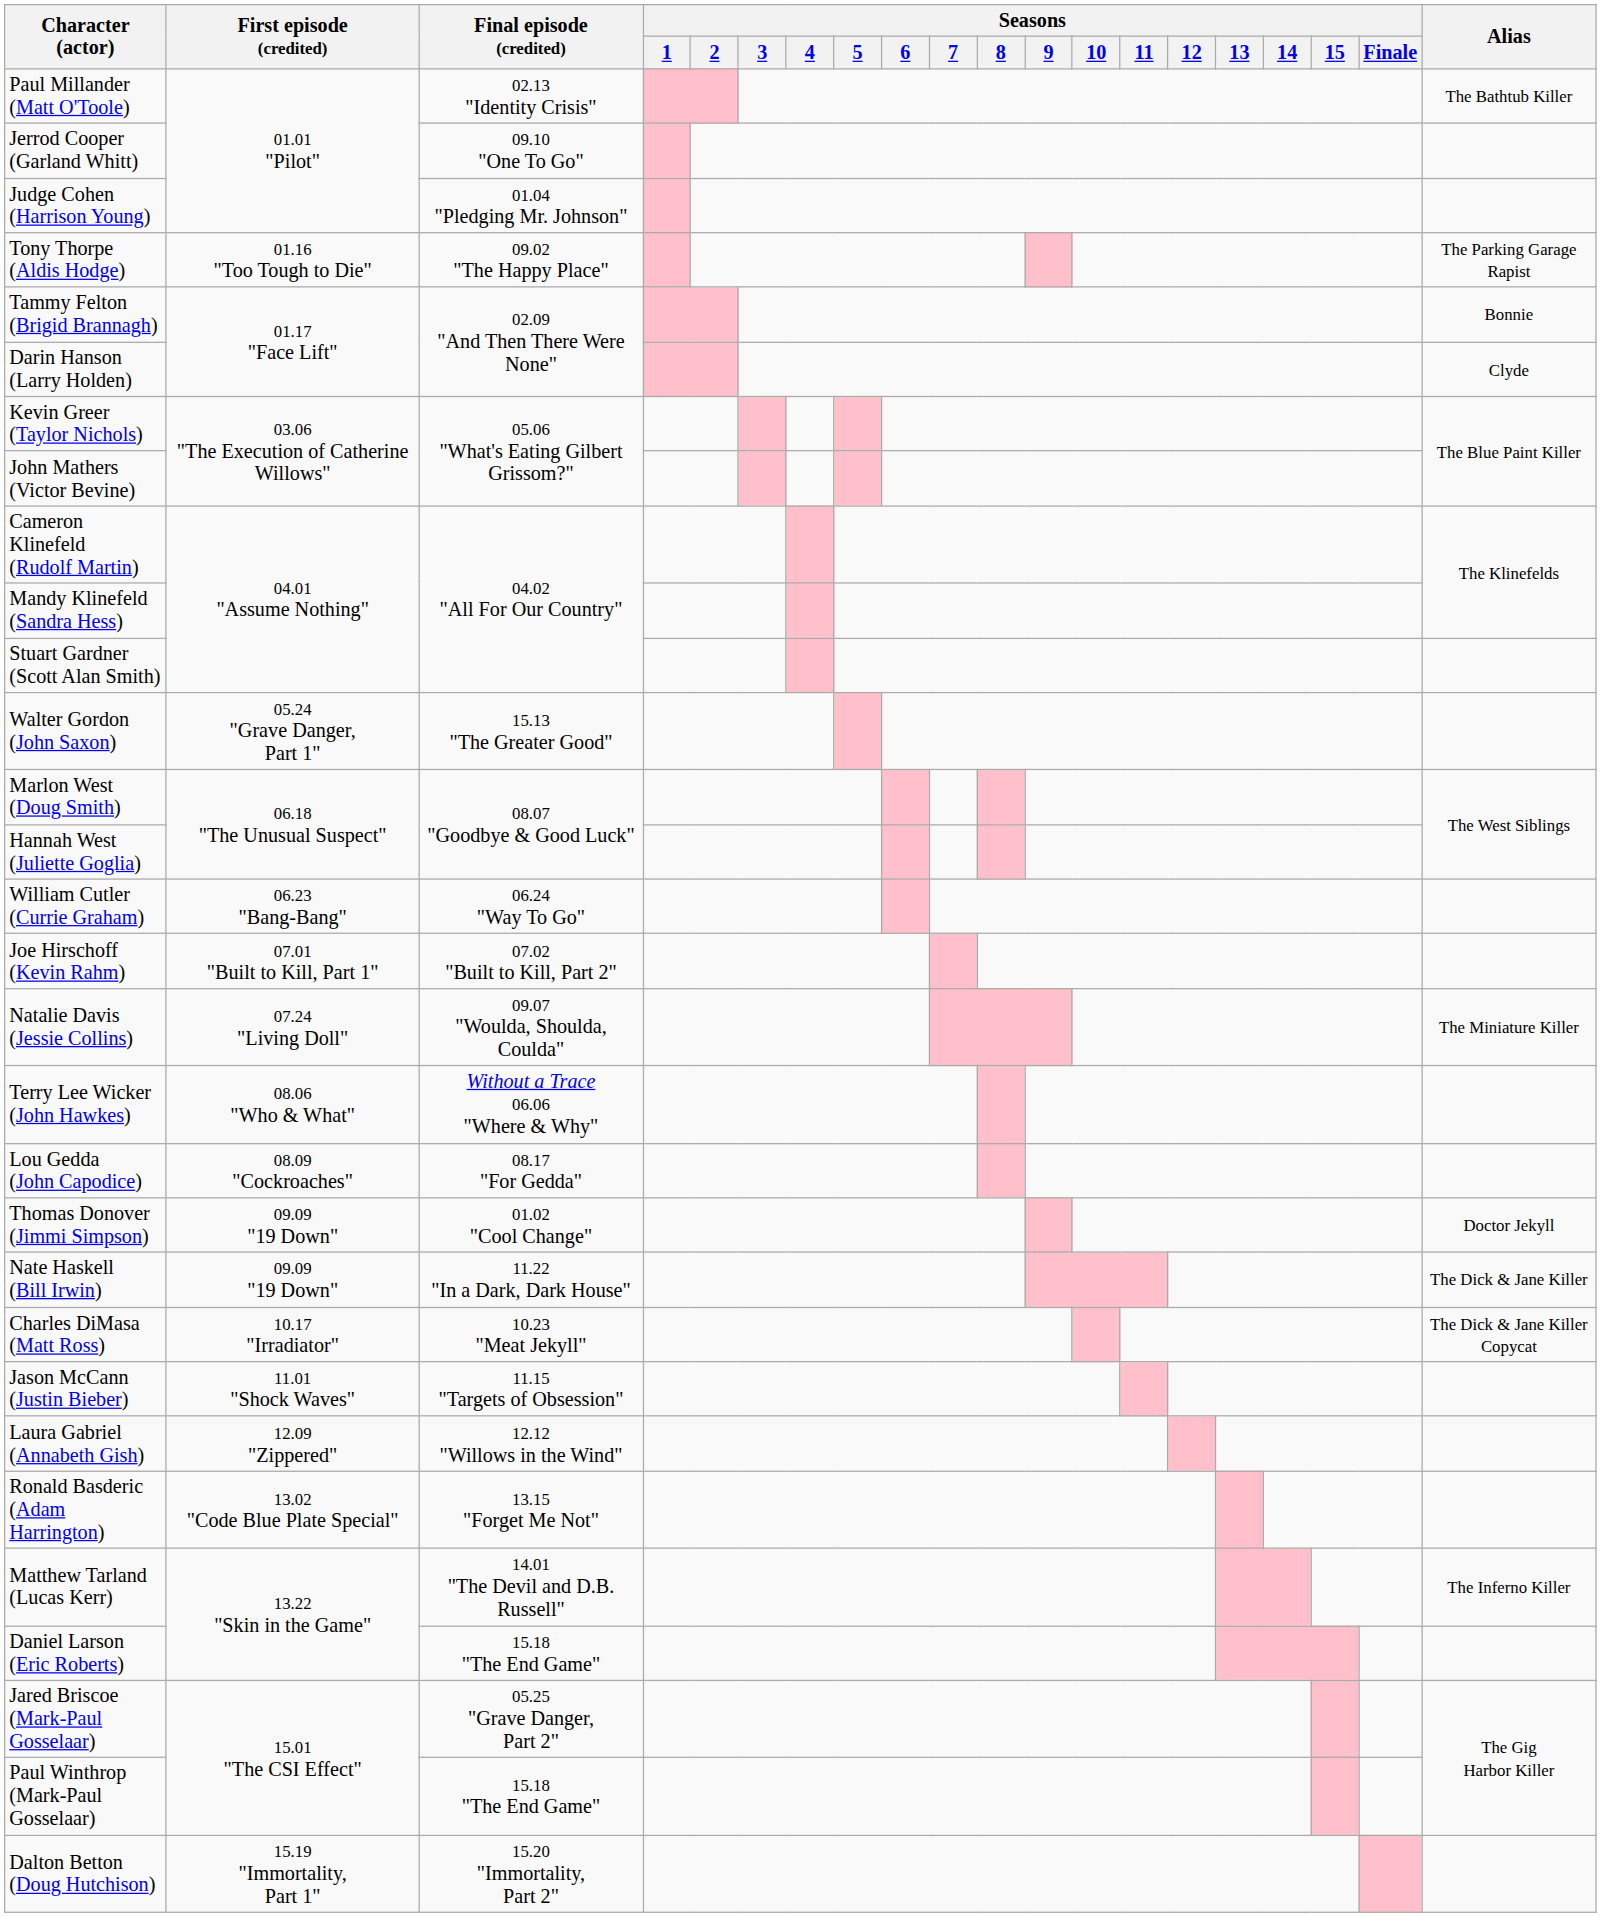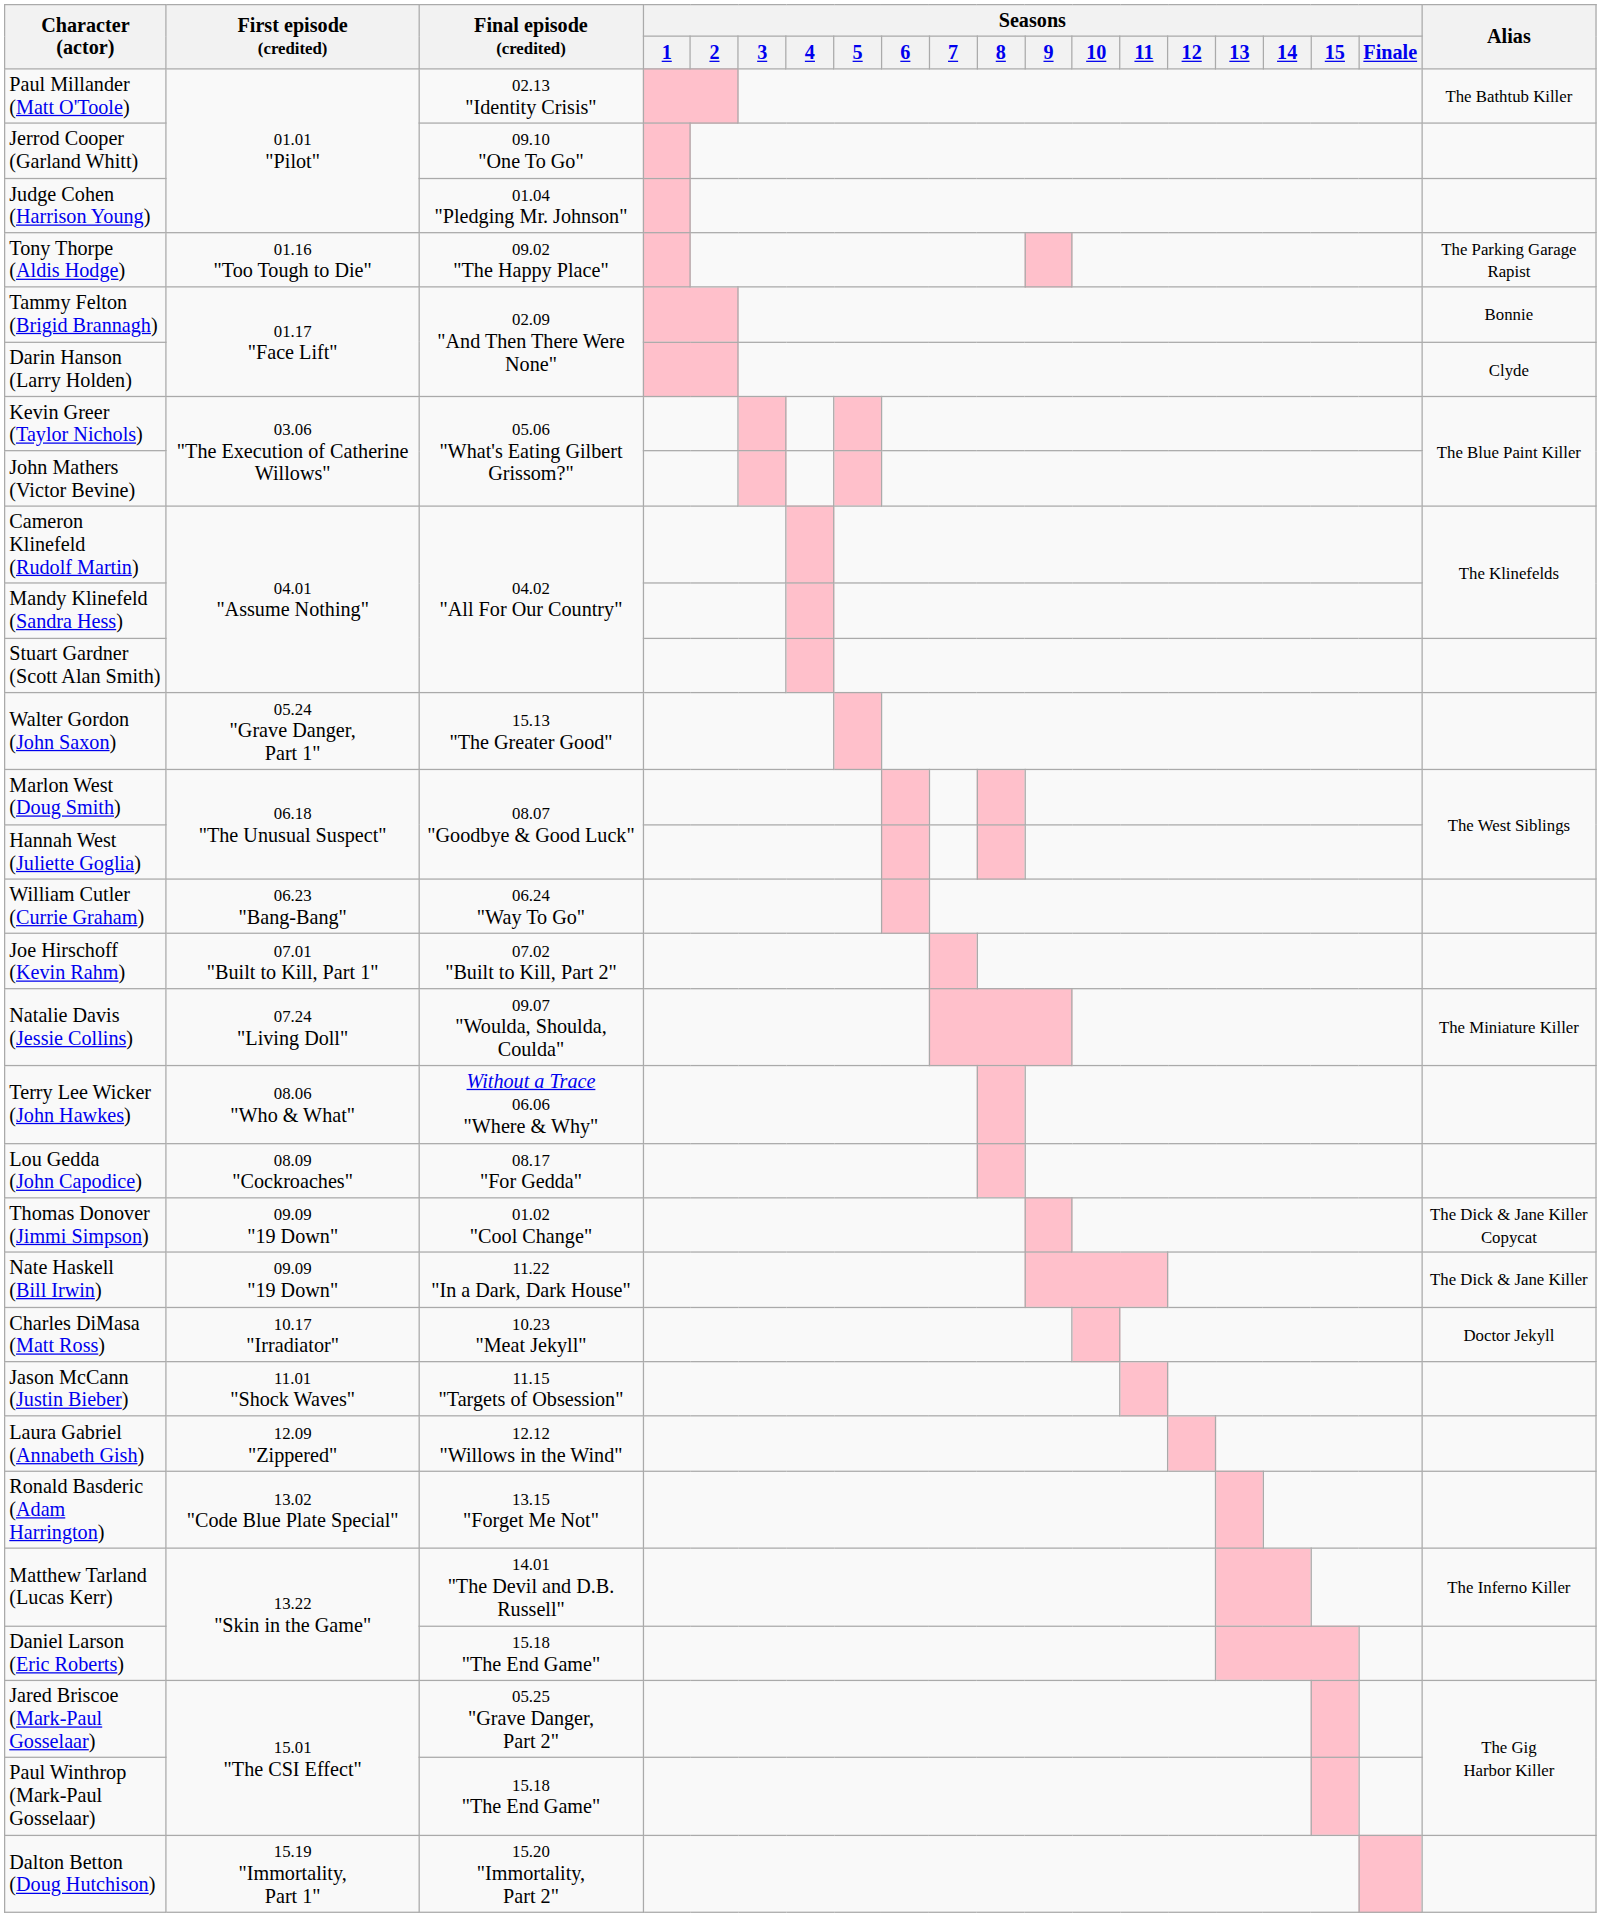Thomas Donover (Jimmi Simpson) | Alias: Doctor Jekyll -> The Dick & Jane Killer Copycat
Charles DiMasa (Matt Ross) | Alias: The Dick & Jane Killer Copycat -> Doctor Jekyll
